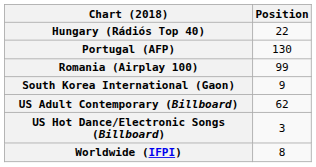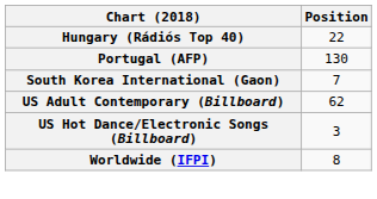- row: Romania (Airplay 100) | 99
South Korea International (Gaon) | Position: 9 -> 7
